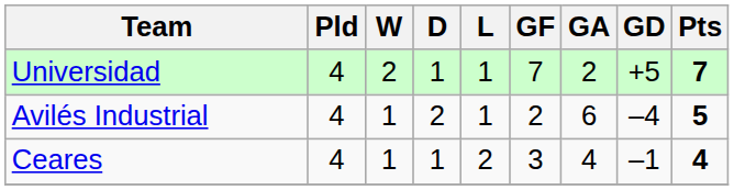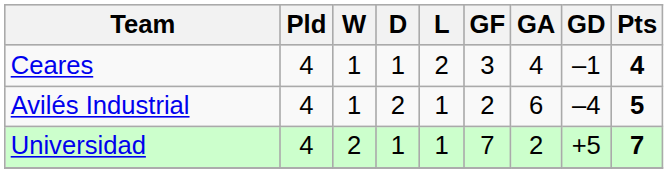rows swapped: Universidad <-> Ceares
